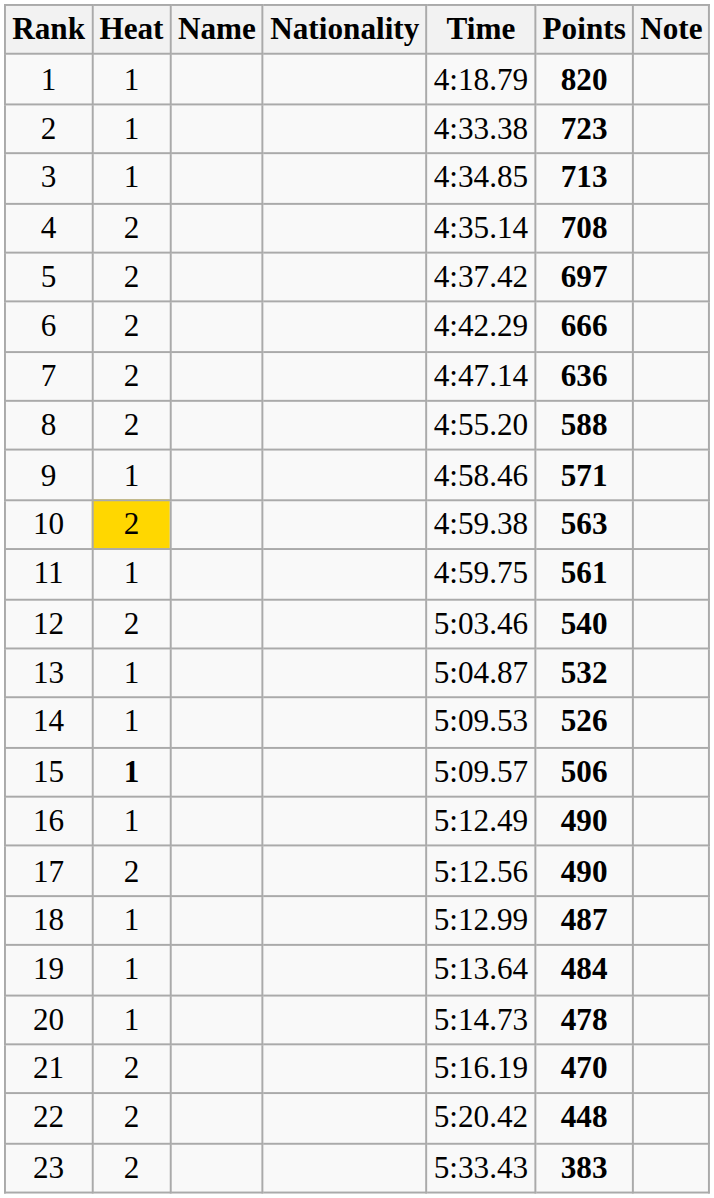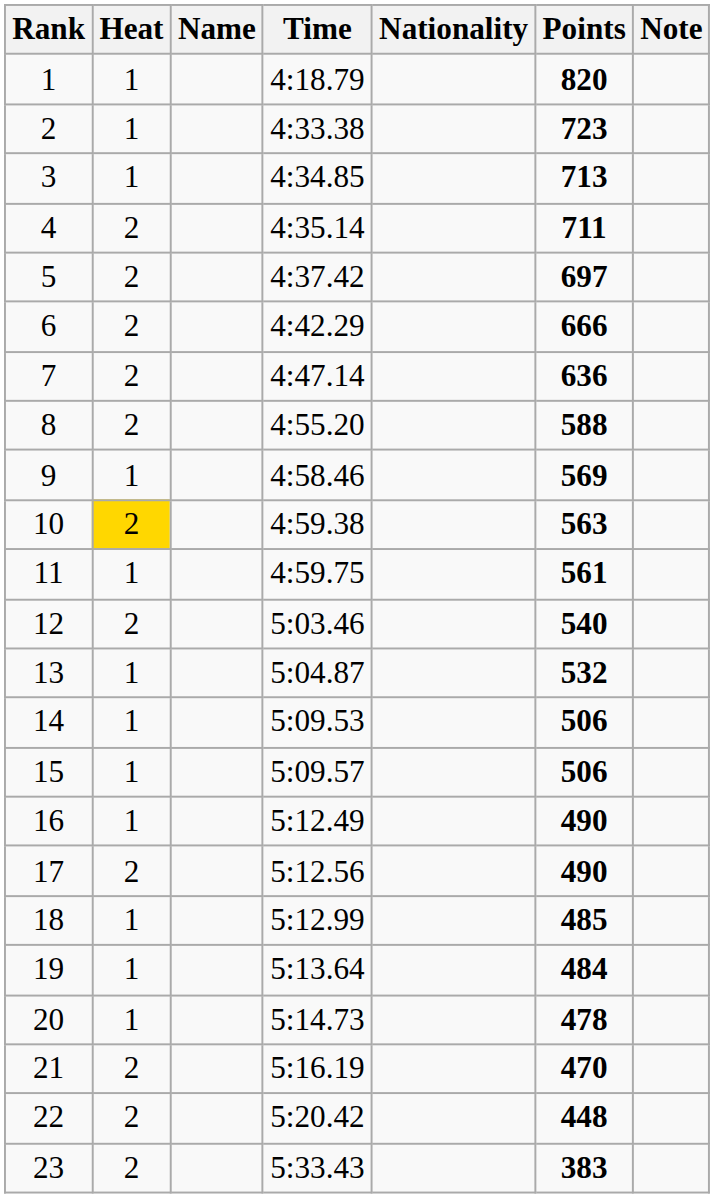columns swapped: Nationality <-> Time
4 | Points: 708 -> 711
9 | Points: 571 -> 569
14 | Points: 526 -> 506
15 | Heat: bold -> normal
18 | Points: 487 -> 485
